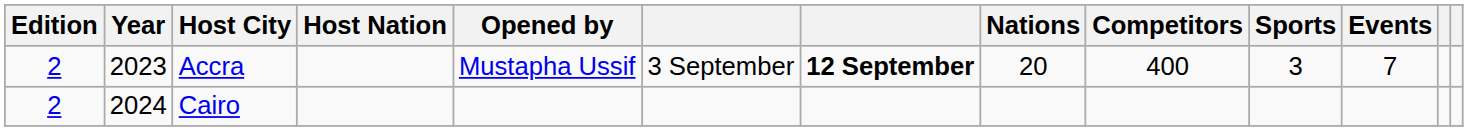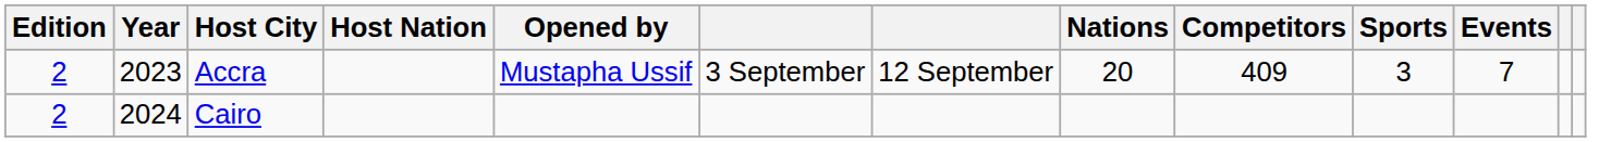Accra | column 7: bold -> normal
Accra | Competitors: 400 -> 409
